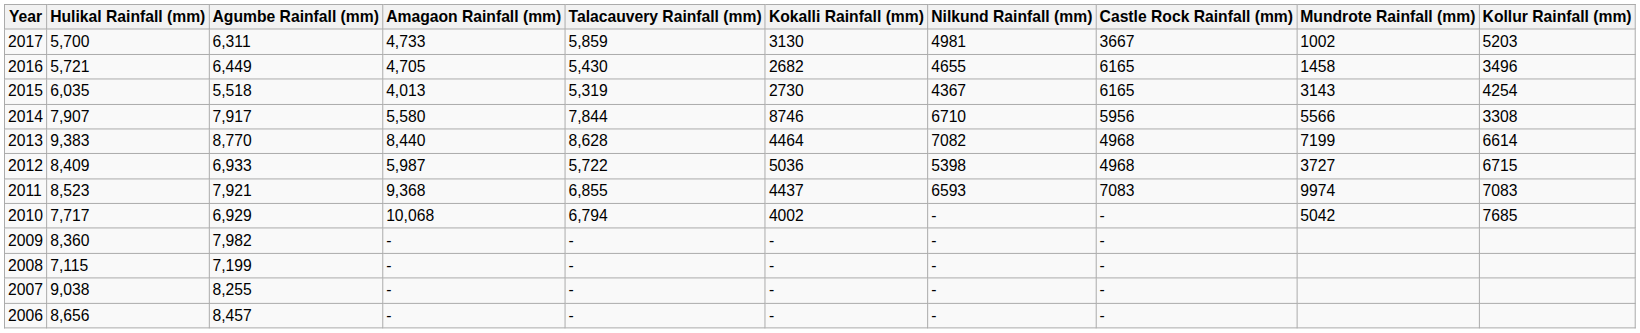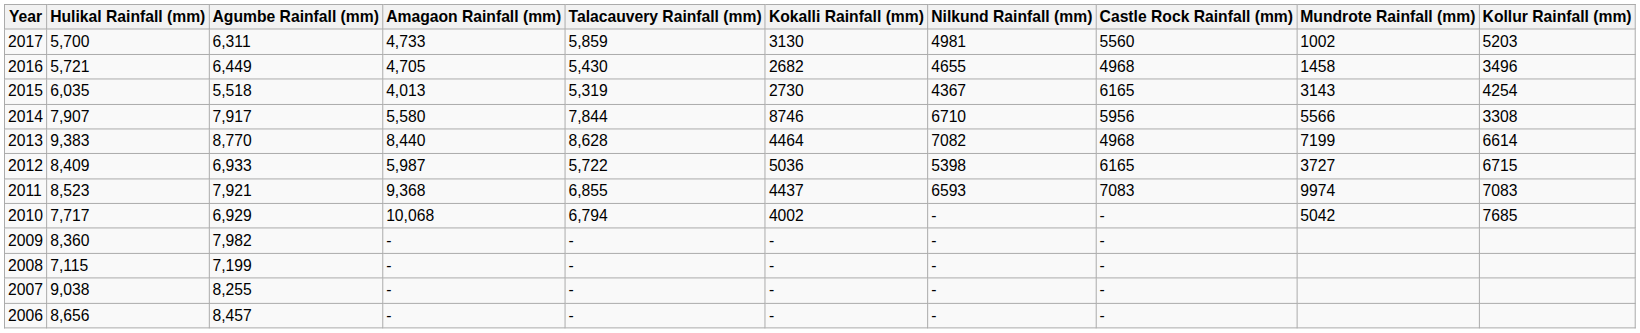2017 | Castle Rock Rainfall (mm): 3667 -> 5560
2016 | Castle Rock Rainfall (mm): 6165 -> 4968
2012 | Castle Rock Rainfall (mm): 4968 -> 6165
